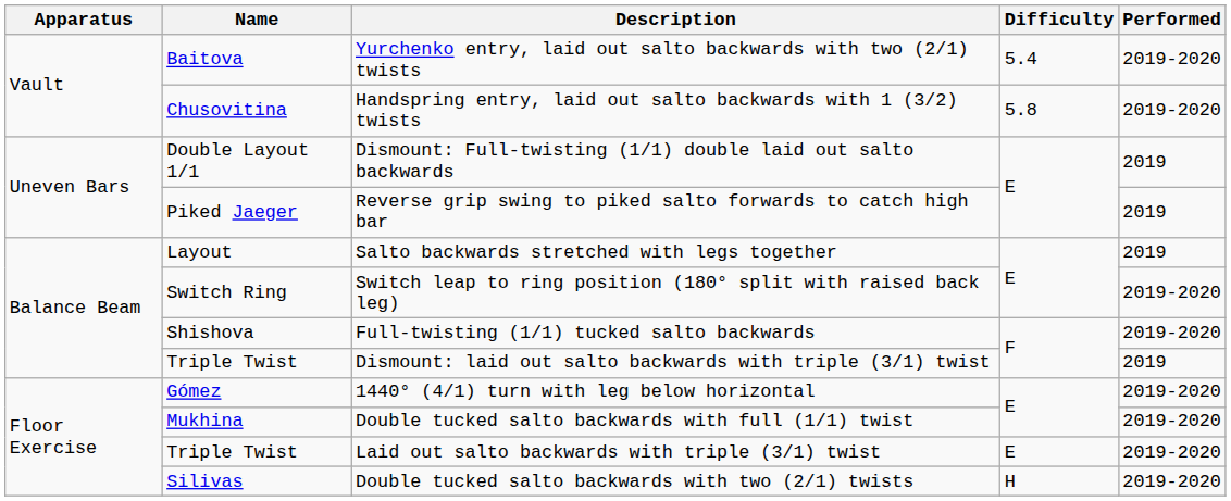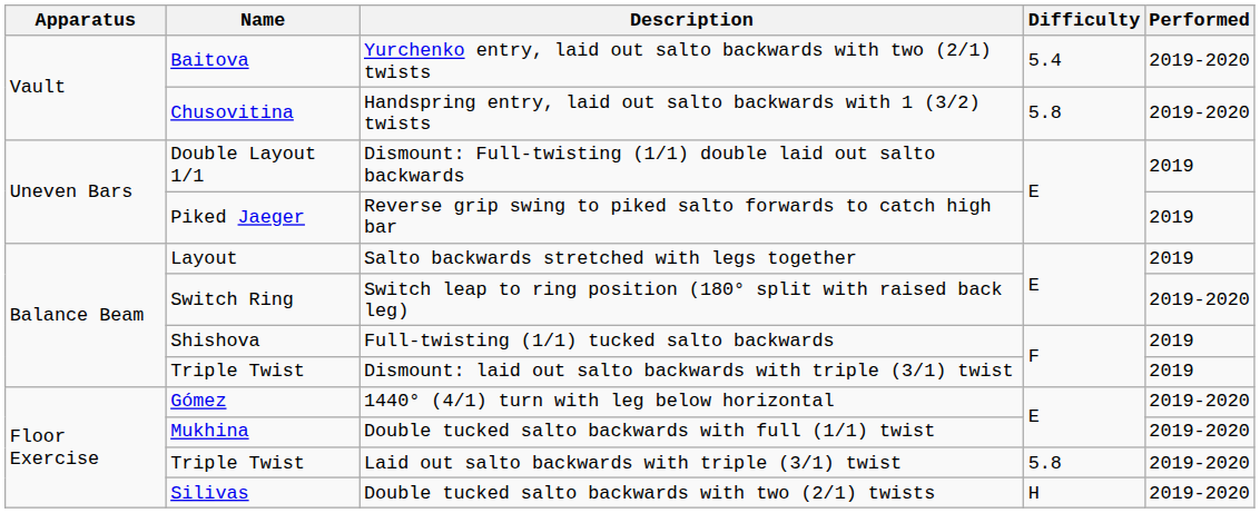Full-twisting (1/1) tucked salto backwards | Performed: 2019-2020 -> 2019
Laid out salto backwards with triple (3/1) twist | Difficulty: E -> 5.8
